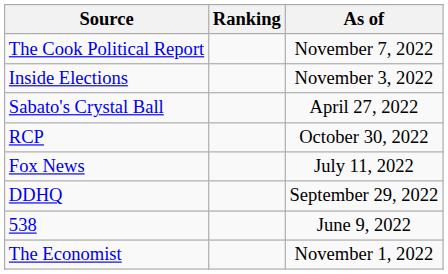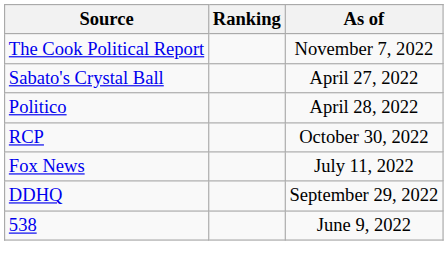- row: Inside Elections | November 3, 2022
+ row: Politico | April 28, 2022
- row: The Economist | November 1, 2022
